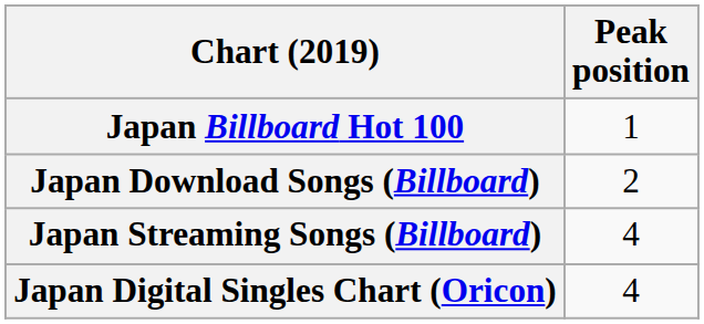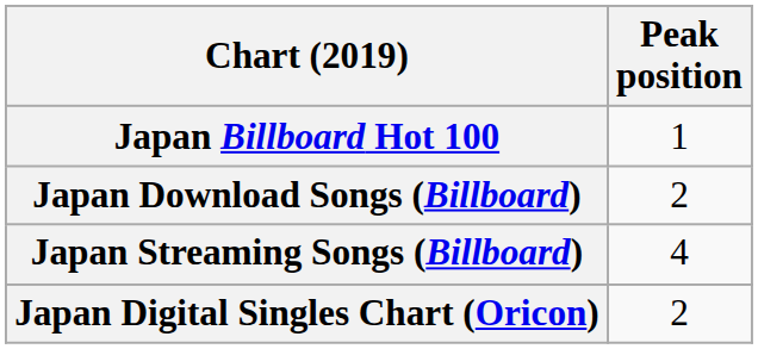Japan Digital Singles Chart (Oricon) | Peak position: 4 -> 2
